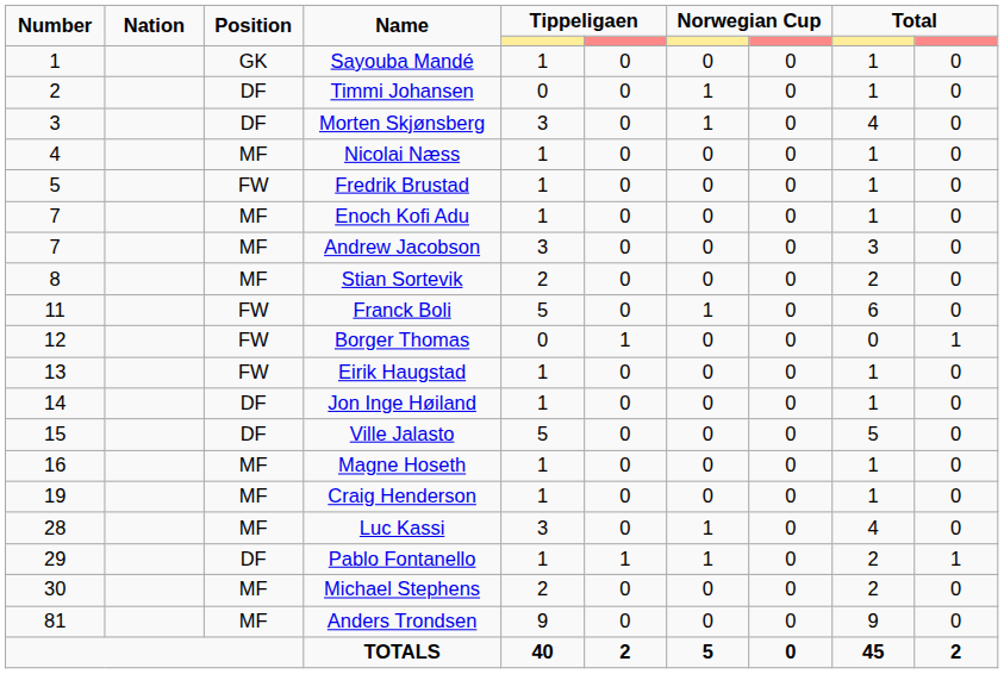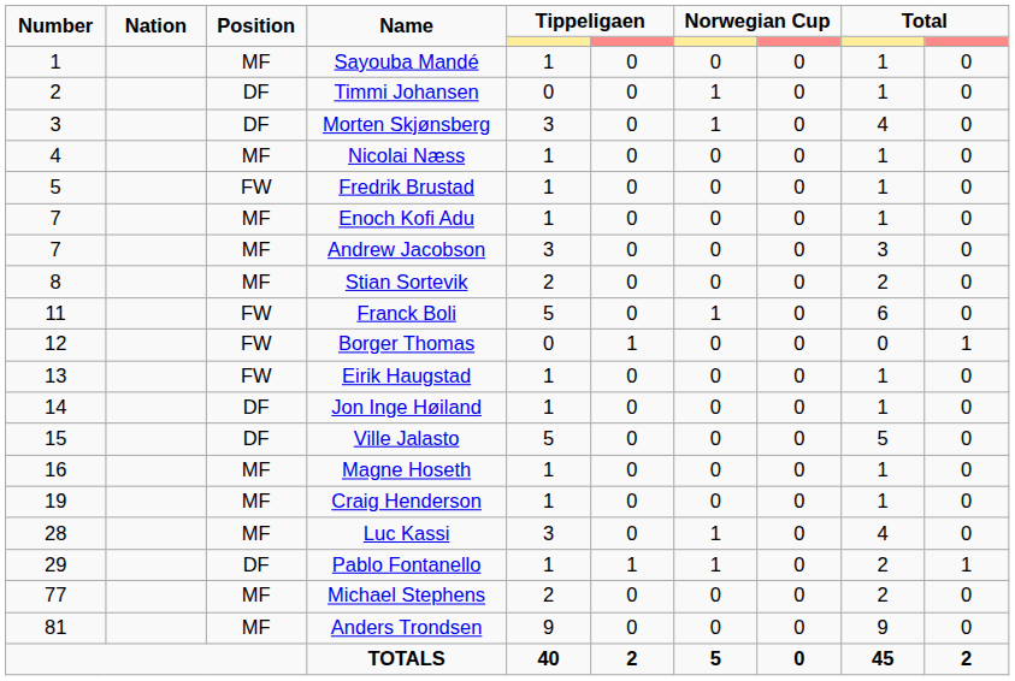Sayouba Mandé | Position: GK -> MF
Michael Stephens | Number: 30 -> 77
